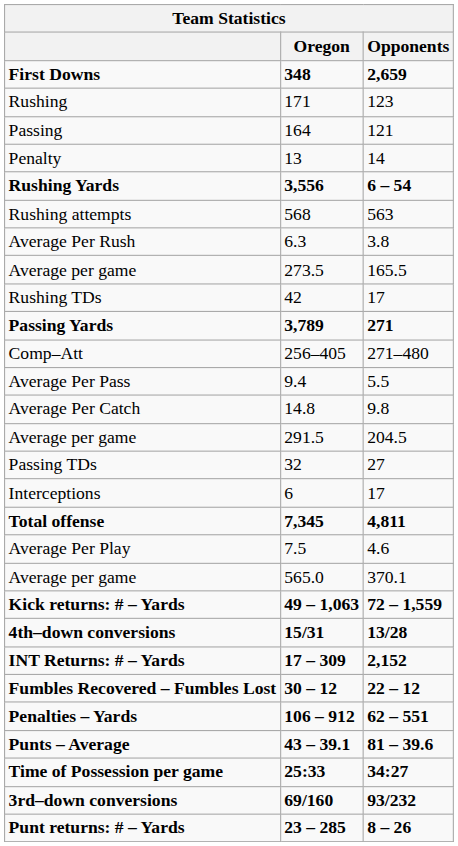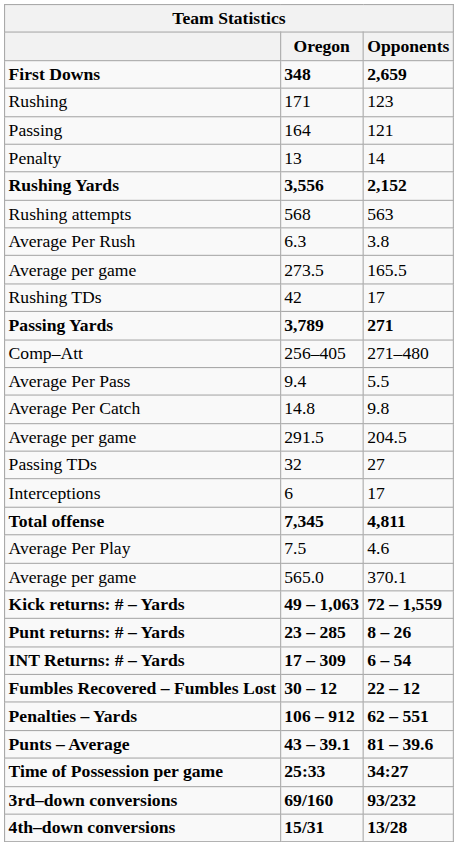Rushing Yards | Opponents: 6 – 54 -> 2,152
rows swapped: Punt returns: # – Yards <-> 4th–down conversions
INT Returns: # – Yards | Opponents: 2,152 -> 6 – 54
